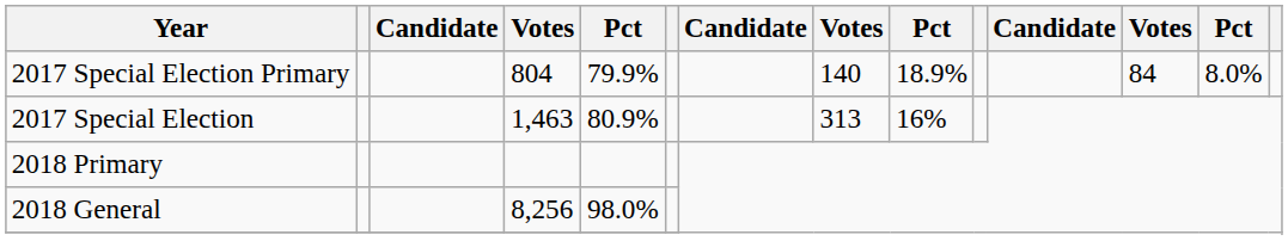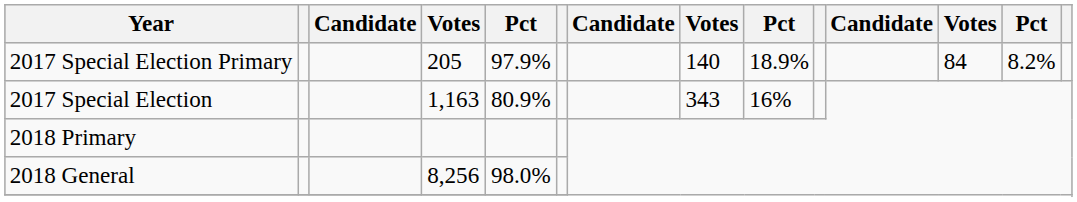2017 Special Election Primary | column 4: 804 -> 205
2017 Special Election Primary | column 5: 79.9% -> 97.9%
2017 Special Election Primary | column 13: 8.0% -> 8.2%
2017 Special Election | column 4: 1,463 -> 1,163
2017 Special Election | column 8: 313 -> 343
